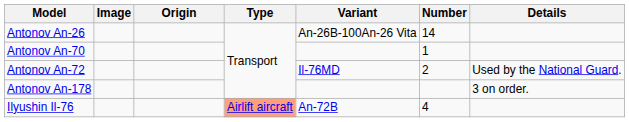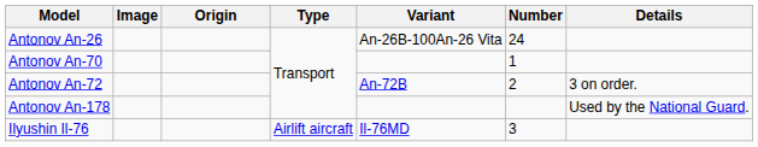Antonov An-26 | Number: 14 -> 24
Antonov An-72 | Variant: Il-76MD -> An-72B
Antonov An-72 | Details: Used by the National Guard. -> 3 on order.
Antonov An-178 | Details: 3 on order. -> Used by the National Guard.
Ilyushin Il-76 | Type: lightsalmon background -> no background
Ilyushin Il-76 | Variant: An-72B -> Il-76MD
Ilyushin Il-76 | Number: 4 -> 3
